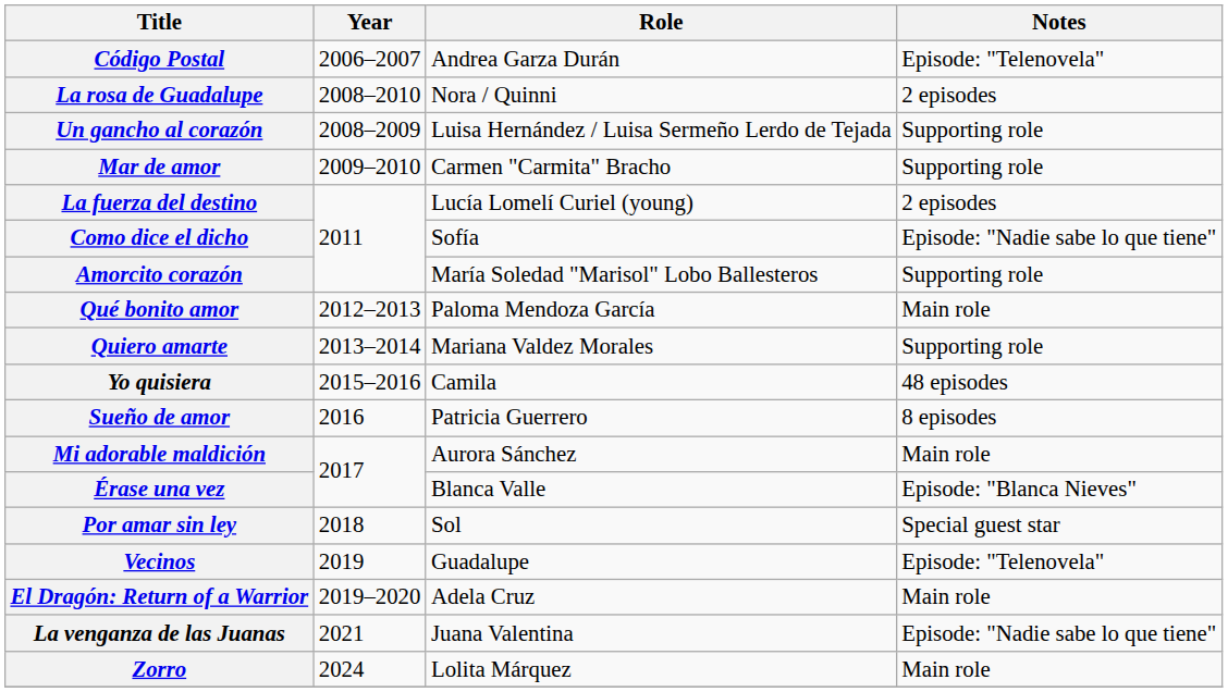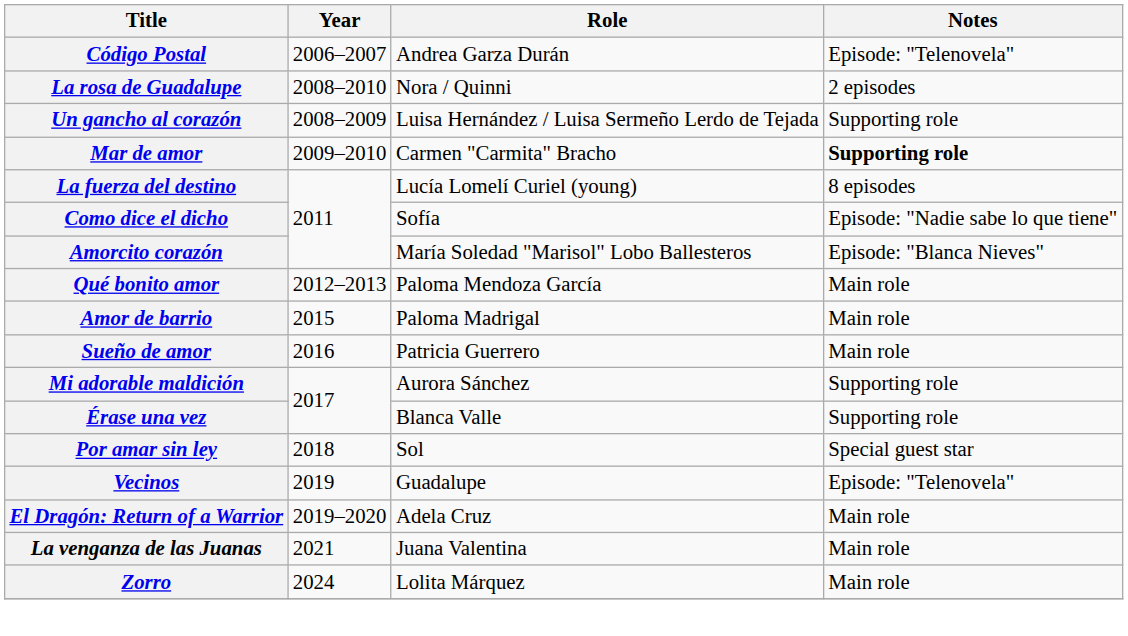Mar de amor | Notes: normal -> bold
La fuerza del destino | Notes: 2 episodes -> 8 episodes
Amorcito corazón | Notes: Supporting role -> Episode: "Blanca Nieves"
- row: Quiero amarte | 2013–2014 | Mariana Valdez Morales | Supporting role
+ row: Amor de barrio | 2015 | Paloma Madrigal | Main role
- row: Yo quisiera | 2015–2016 | Camila | 48 episodes
Sueño de amor | Notes: 8 episodes -> Main role
Mi adorable maldición | Notes: Main role -> Supporting role
Érase una vez | Notes: Episode: "Blanca Nieves" -> Supporting role
La venganza de las Juanas | Notes: Episode: "Nadie sabe lo que tiene" -> Main role
